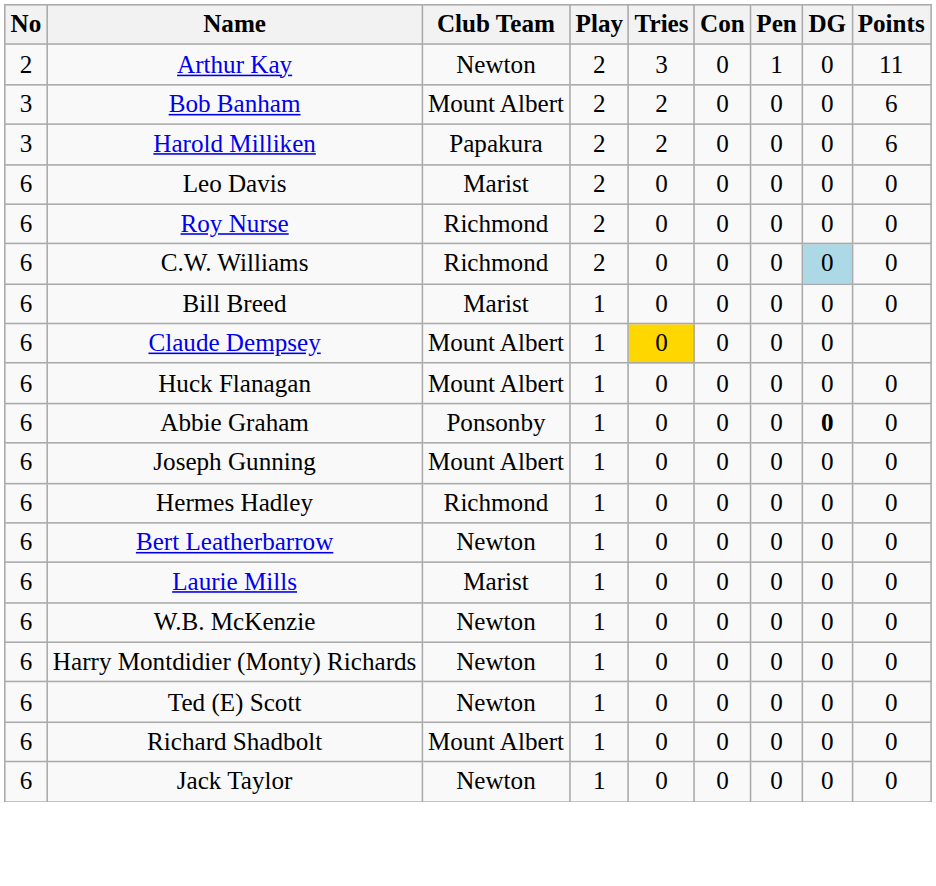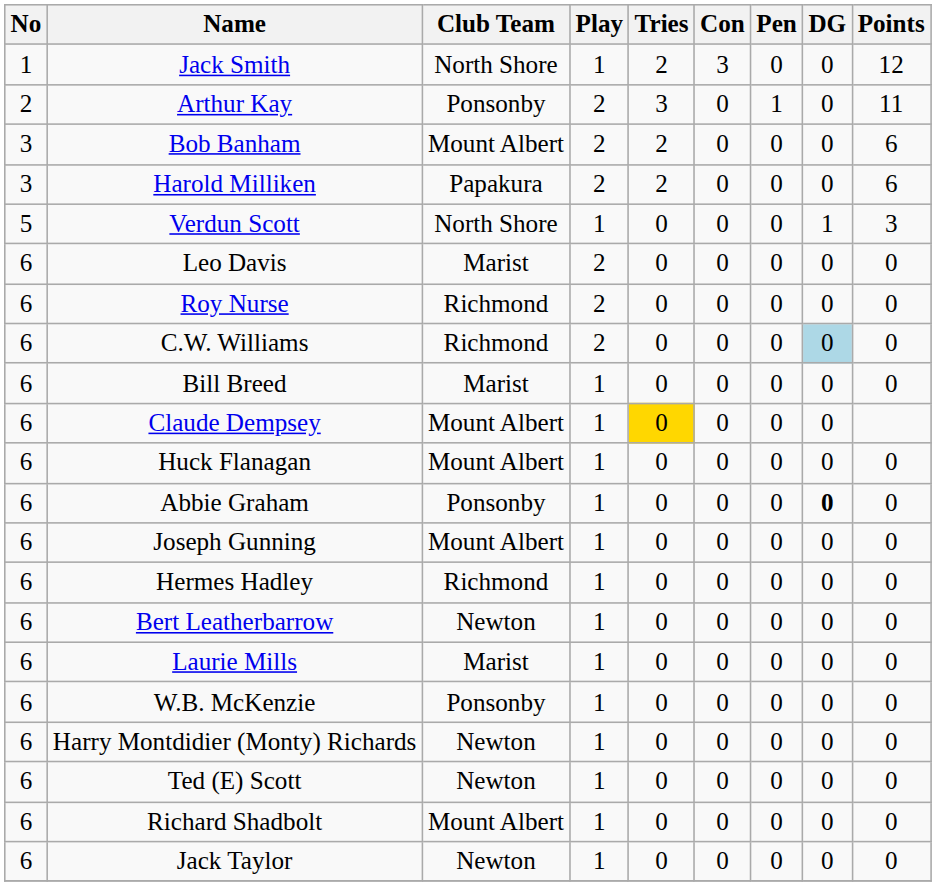+ row: 1 | Jack Smith | North Shore | 1 | 2 | 3 | 0 | 0 | 12
Arthur Kay | Club Team: Newton -> Ponsonby
+ row: 5 | Verdun Scott | North Shore | 1 | 0 | 0 | 0 | 1 | 3
W.B. McKenzie | Club Team: Newton -> Ponsonby
